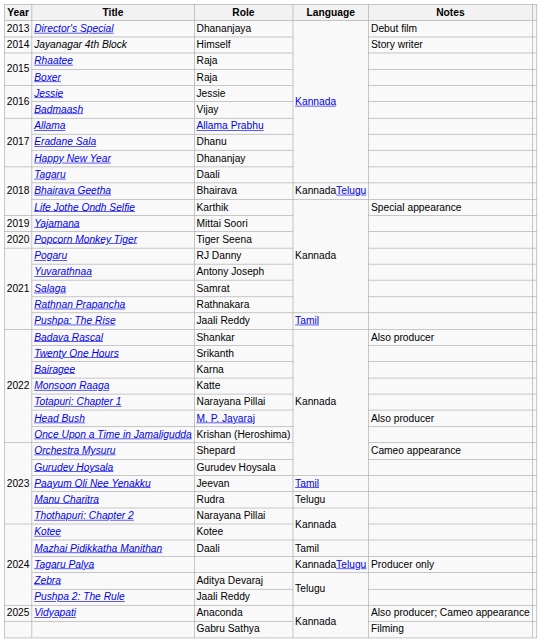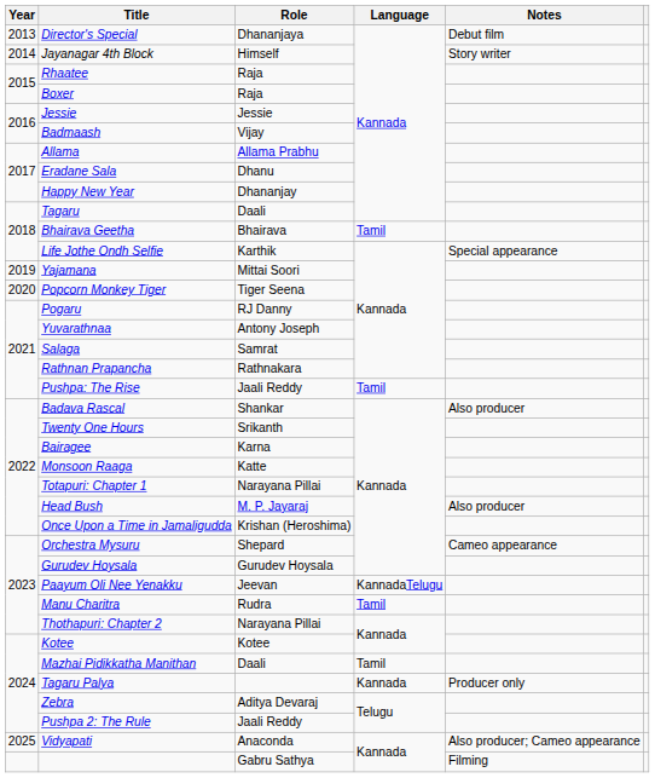Bhairava Geetha | Language: KannadaTelugu -> Tamil
Paayum Oli Nee Yenakku | Language: Tamil -> KannadaTelugu
Manu Charitra | Language: Telugu -> Tamil
Tagaru Palya | Language: KannadaTelugu -> Kannada
